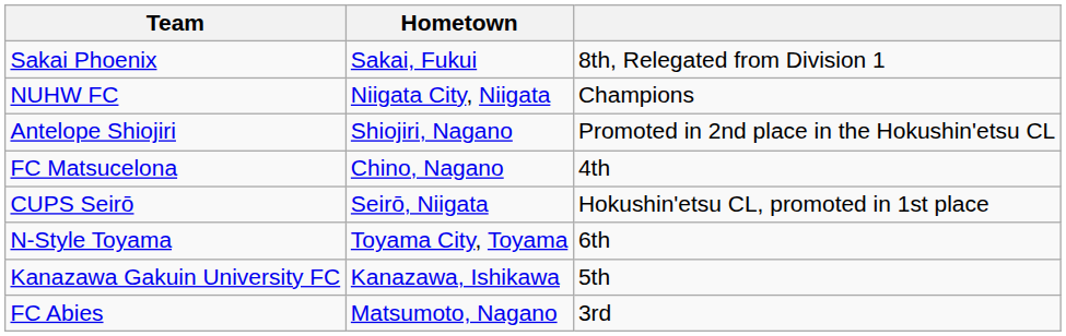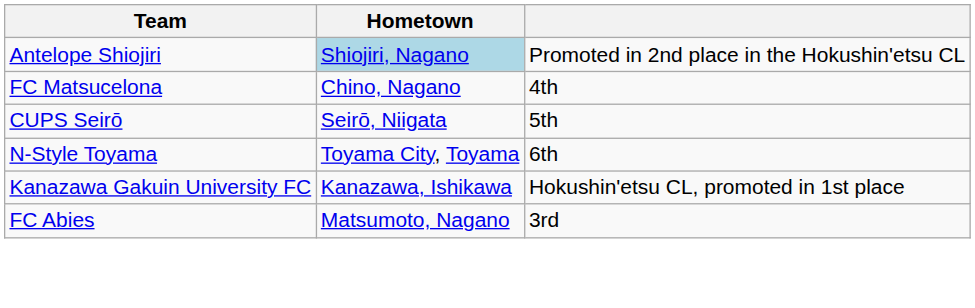- row: Sakai Phoenix | Sakai, Fukui | 8th, Relegated from Division 1
- row: NUHW FC | Niigata City, Niigata | Champions
Antelope Shiojiri | Hometown: no background -> lightblue background
CUPS Seirō | column 3: Hokushin'etsu CL, promoted in 1st place -> 5th
Kanazawa Gakuin University FC | column 3: 5th -> Hokushin'etsu CL, promoted in 1st place
